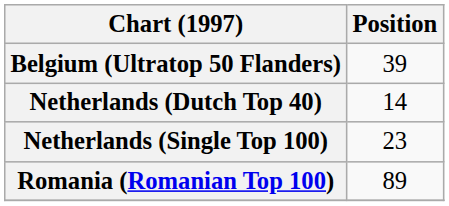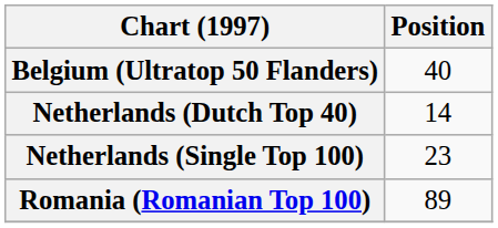Belgium (Ultratop 50 Flanders) | Position: 39 -> 40
